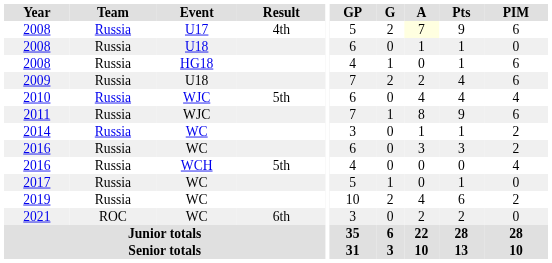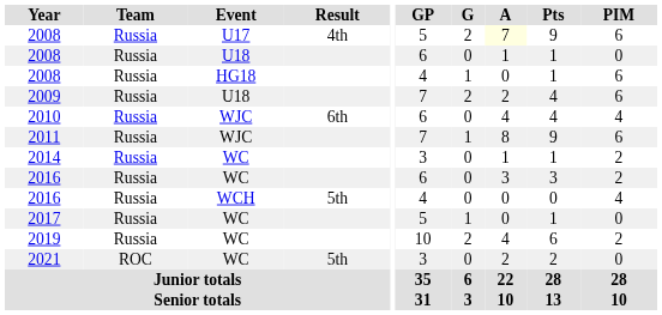2010 | Result: 5th -> 6th
2021 | Result: 6th -> 5th
